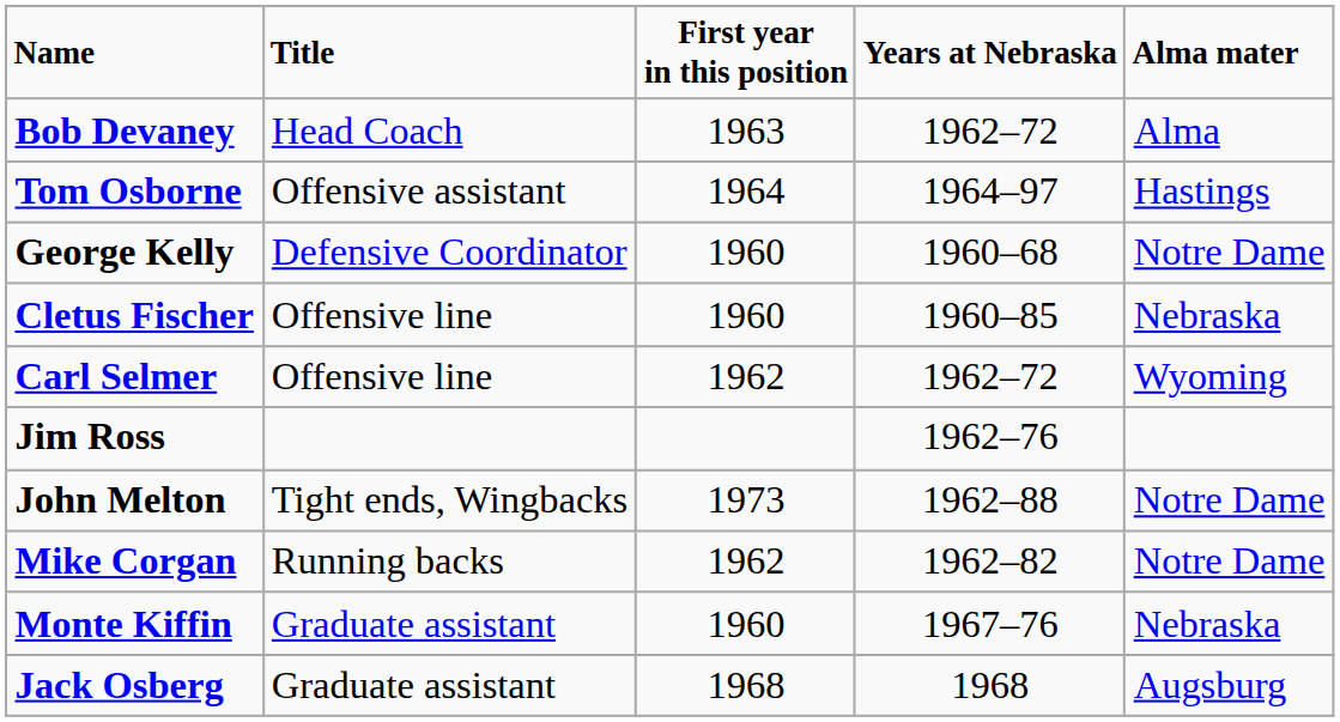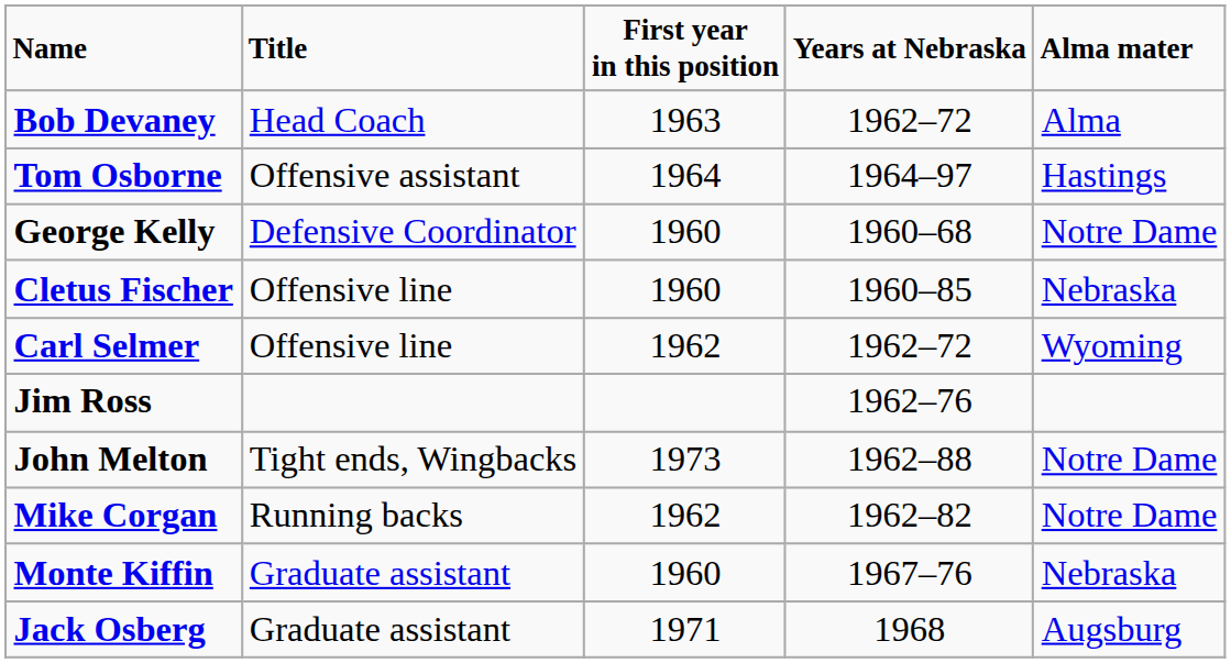Jack Osberg | First year in this position: 1968 -> 1971
